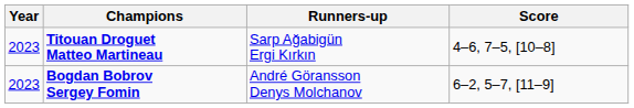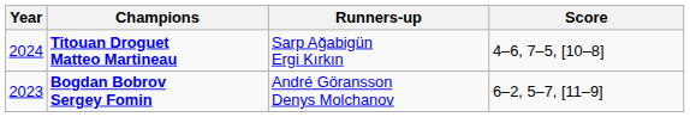Titouan Droguet Matteo Martineau | Year: 2023 -> 2024
